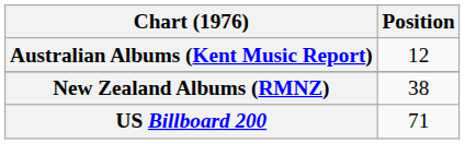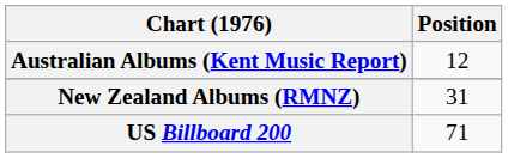New Zealand Albums (RMNZ) | Position: 38 -> 31
